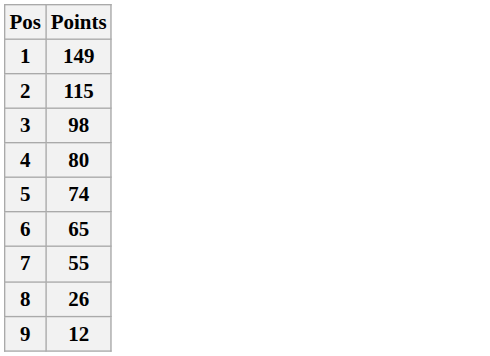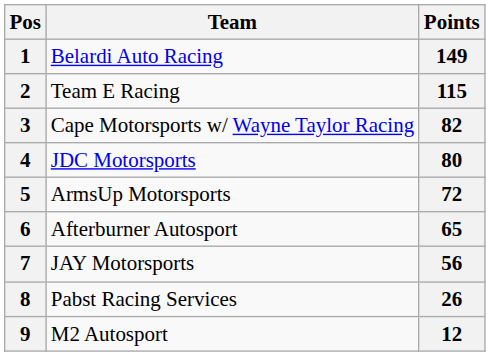+ column: Team | Belardi Auto Racing | Team E Racing | Cape Motorsports w/ Wayne Taylor Racing | JDC Motorsports | ArmsUp Motorsports | Afterburner Autosport | JAY Motorsports | Pabst Racing Services | M2 Autosport
3 | Points: 98 -> 82
5 | Points: 74 -> 72
7 | Points: 55 -> 56
